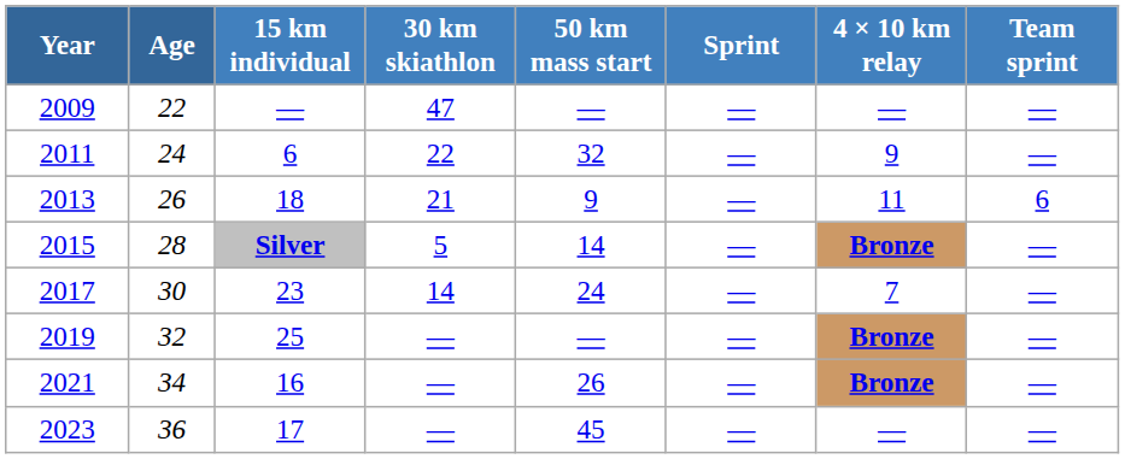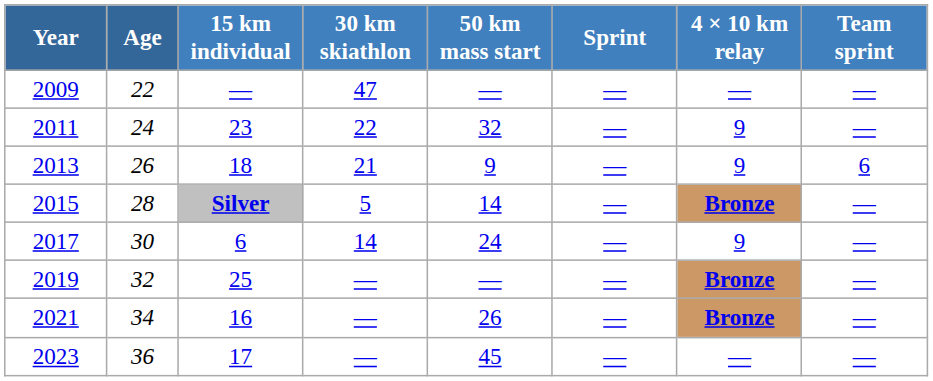2011 | 15 km individual: 6 -> 23
2013 | 4 × 10 km relay: 11 -> 9
2017 | 15 km individual: 23 -> 6
2017 | 4 × 10 km relay: 7 -> 9
